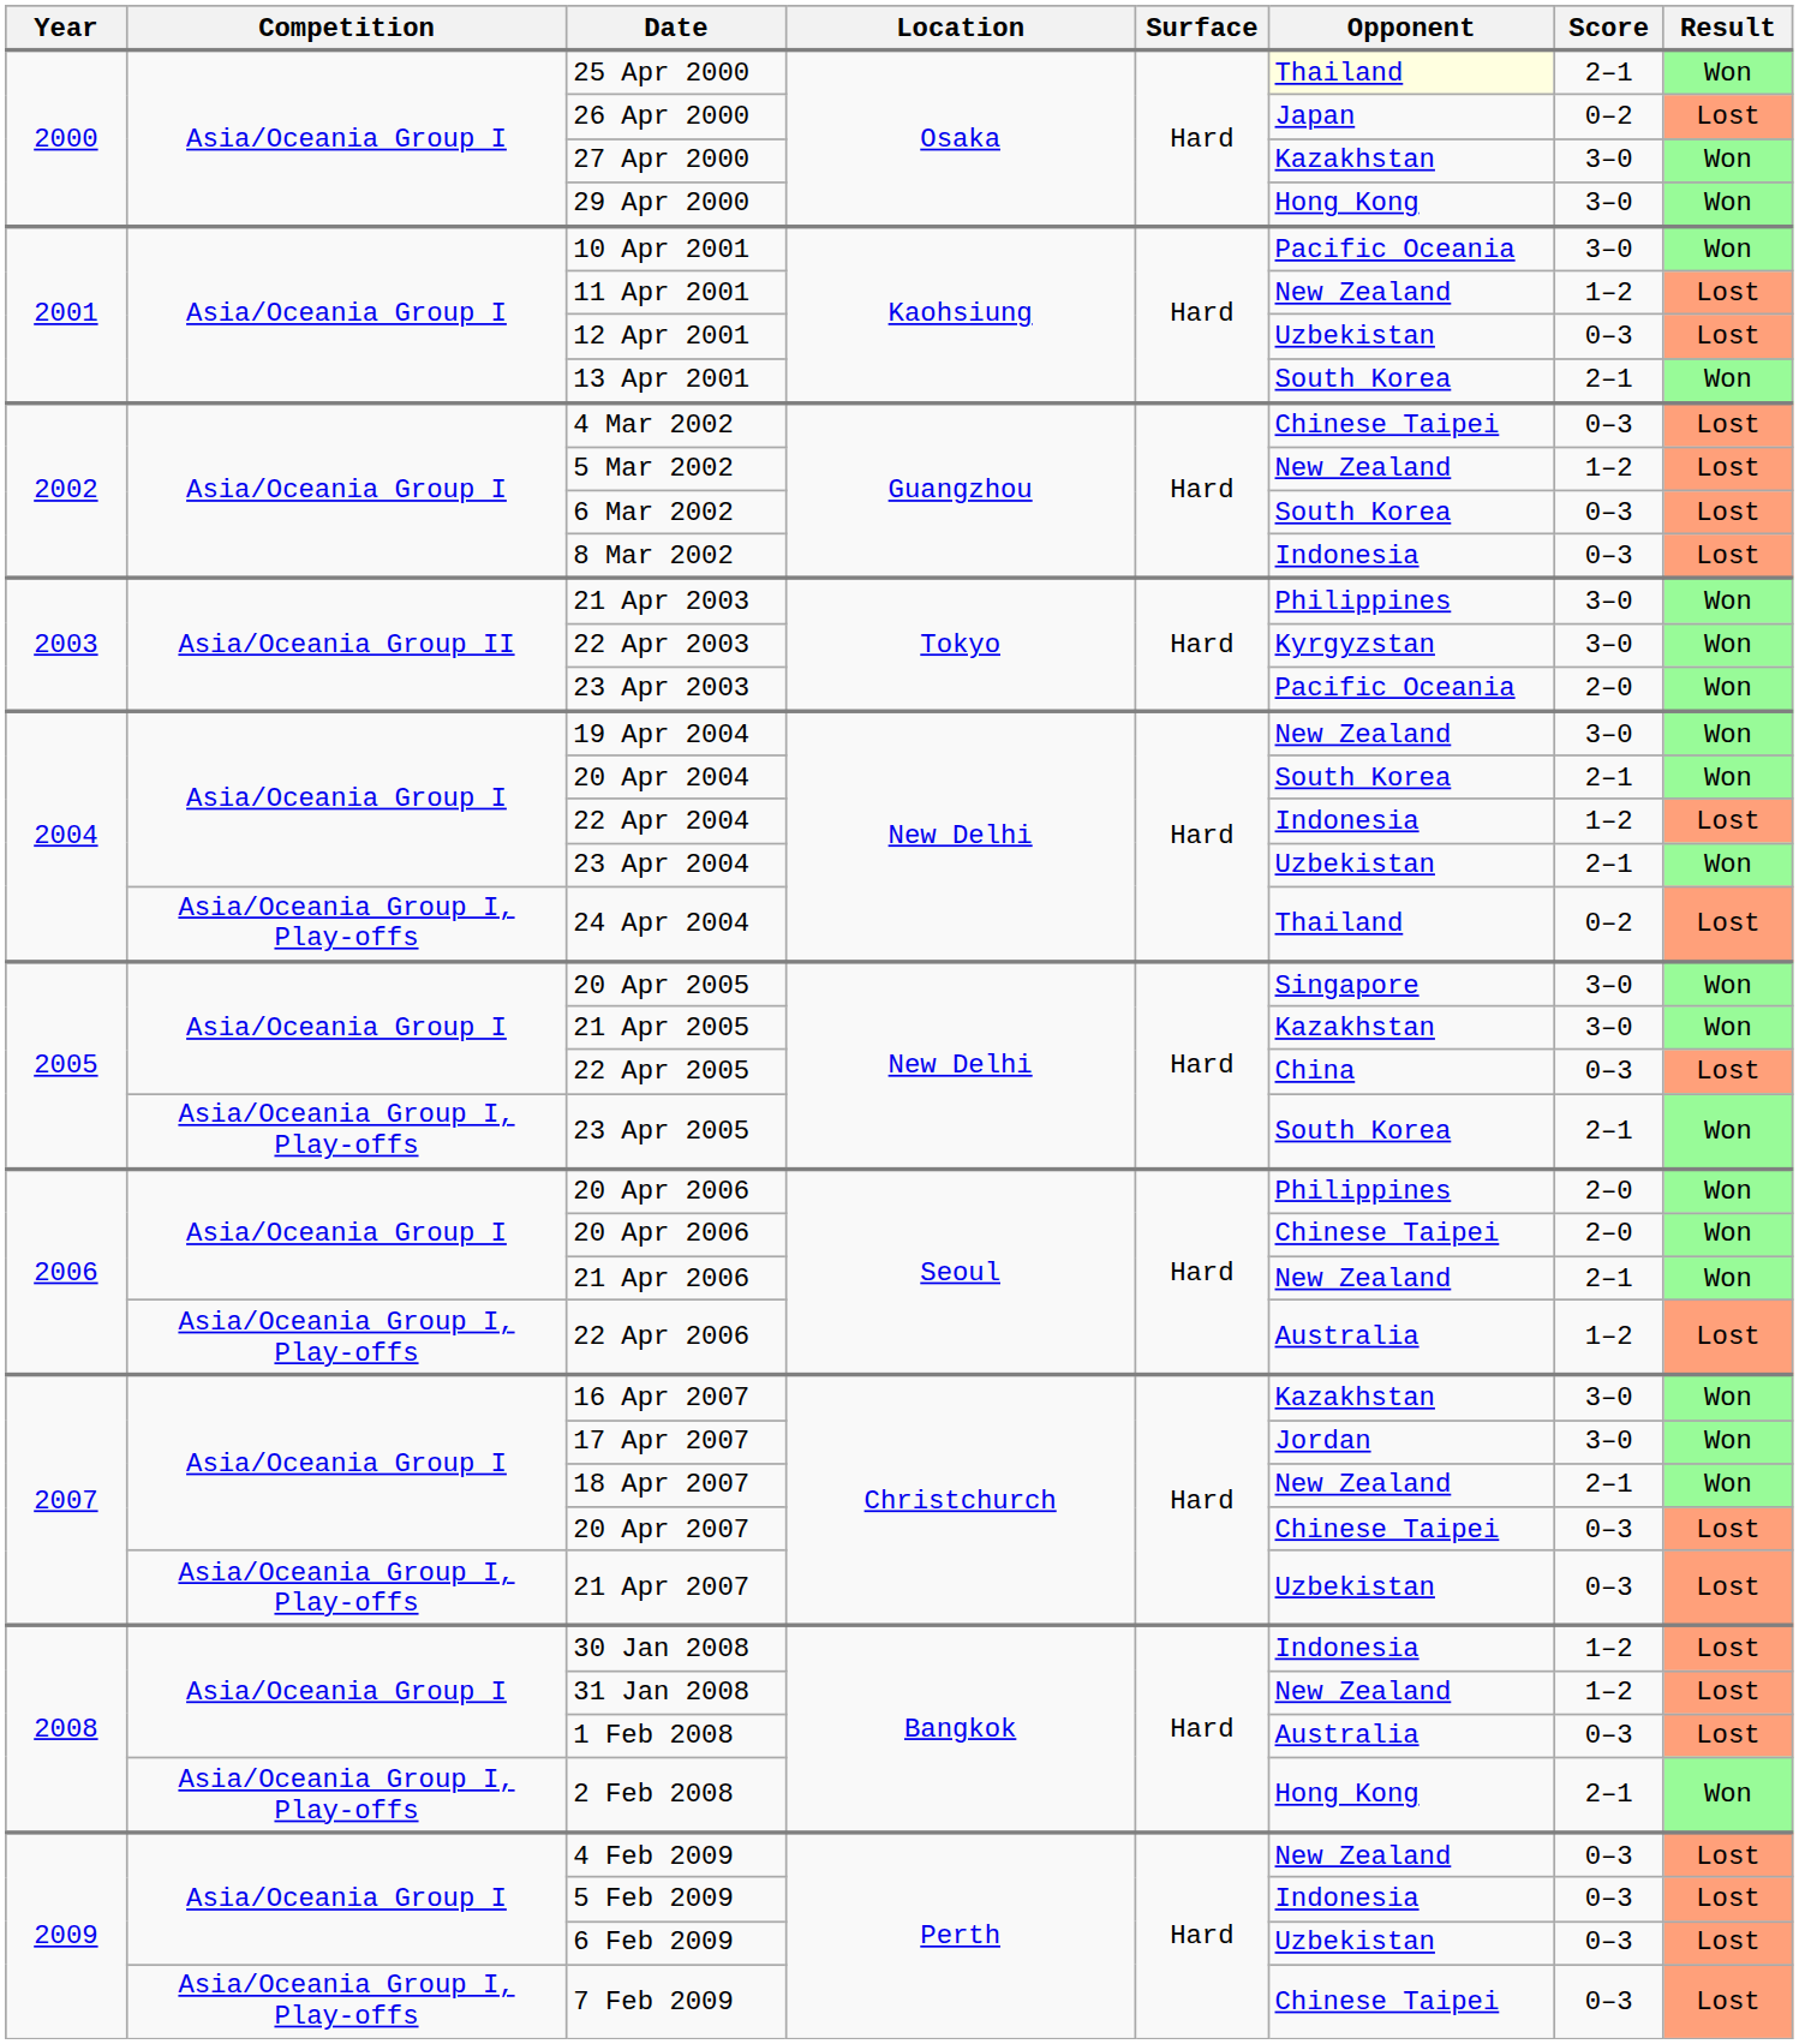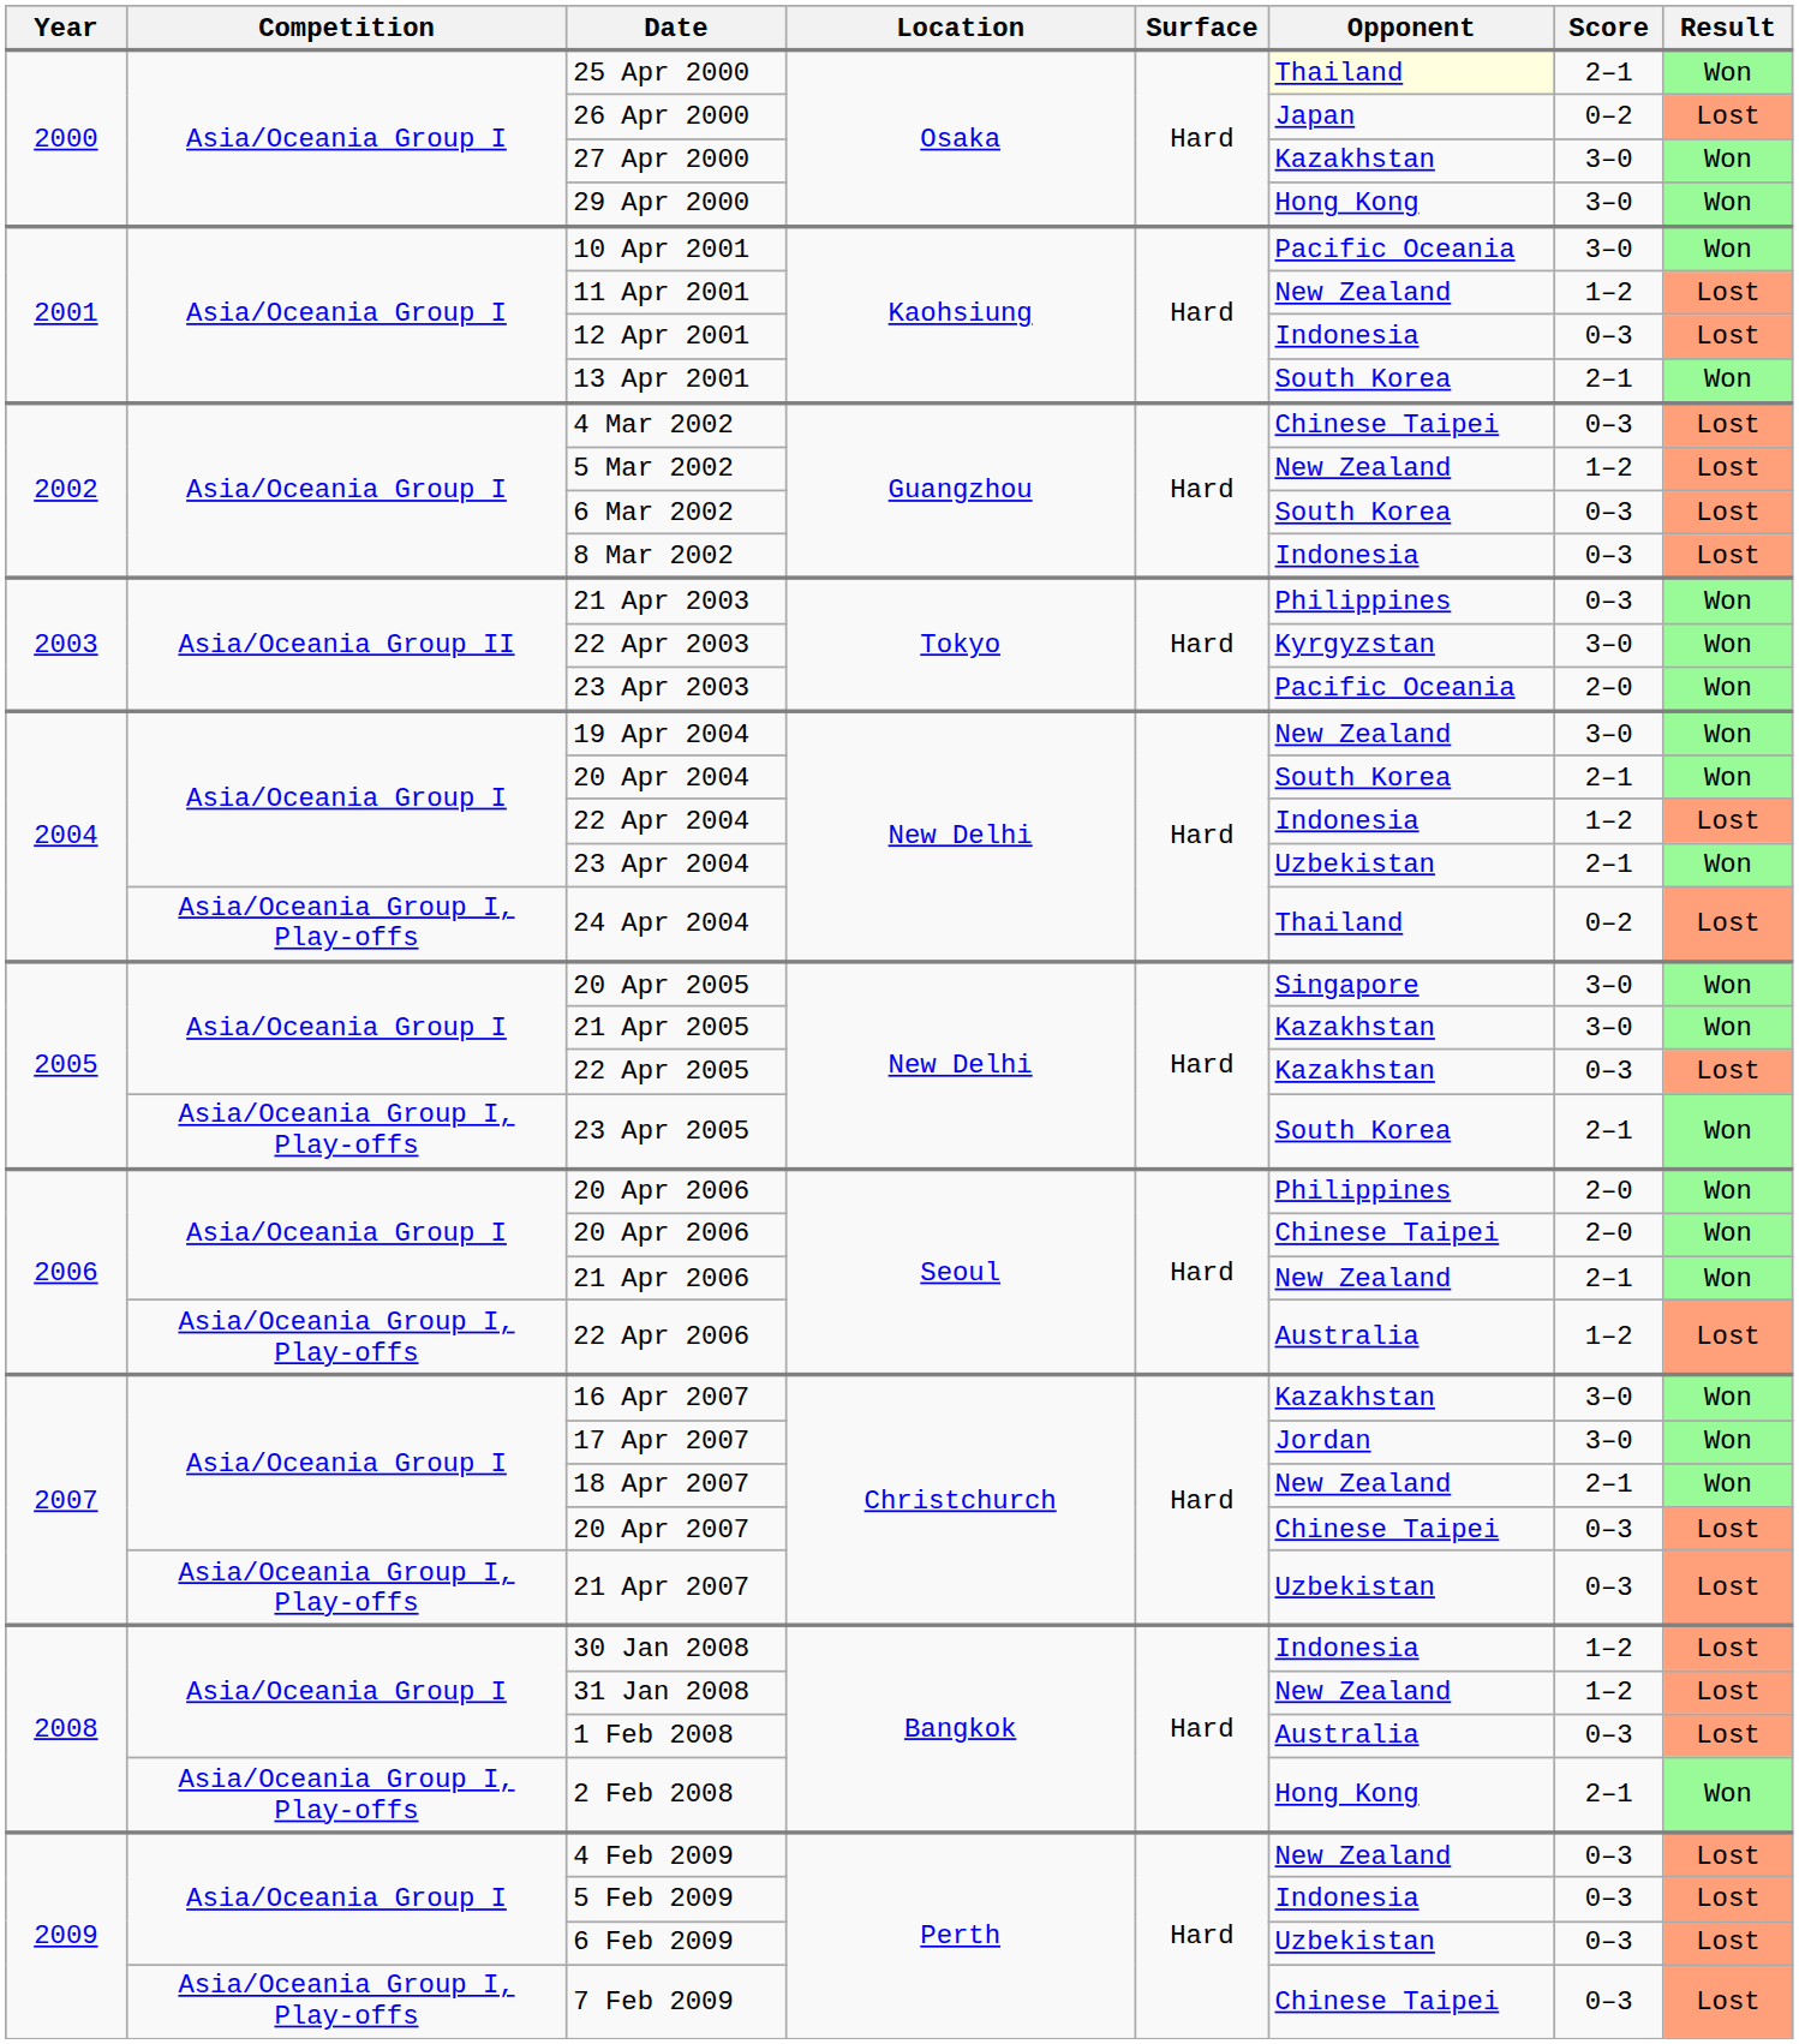12 Apr 2001 | Opponent: Uzbekistan -> Indonesia
21 Apr 2003 | Score: 3–0 -> 0–3
22 Apr 2005 | Opponent: China -> Kazakhstan
